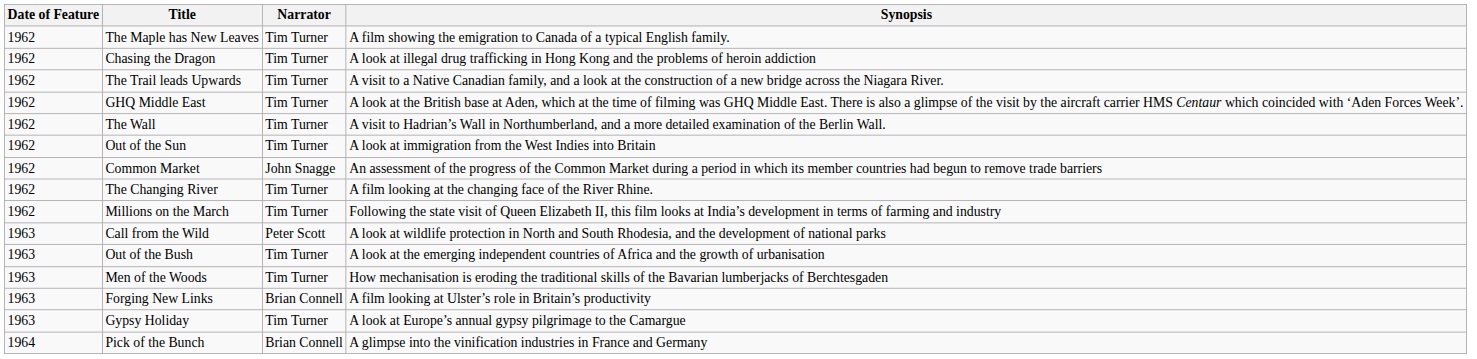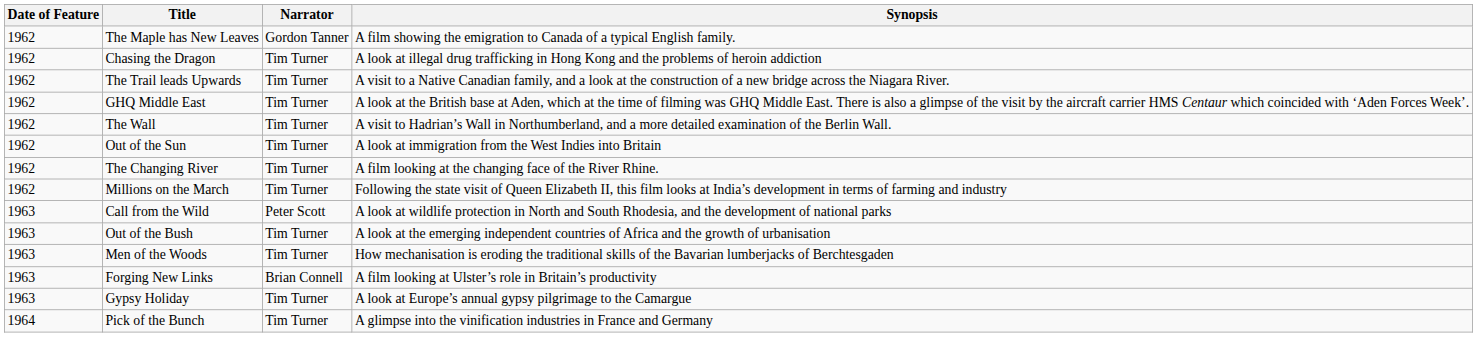The Maple has New Leaves | Narrator: Tim Turner -> Gordon Tanner
- row: 1962 | Common Market | John Snagge | An assessment of the progress of the Common Market during a period in which its member countries had begun to remove trade barriers
Pick of the Bunch | Narrator: Brian Connell -> Tim Turner
